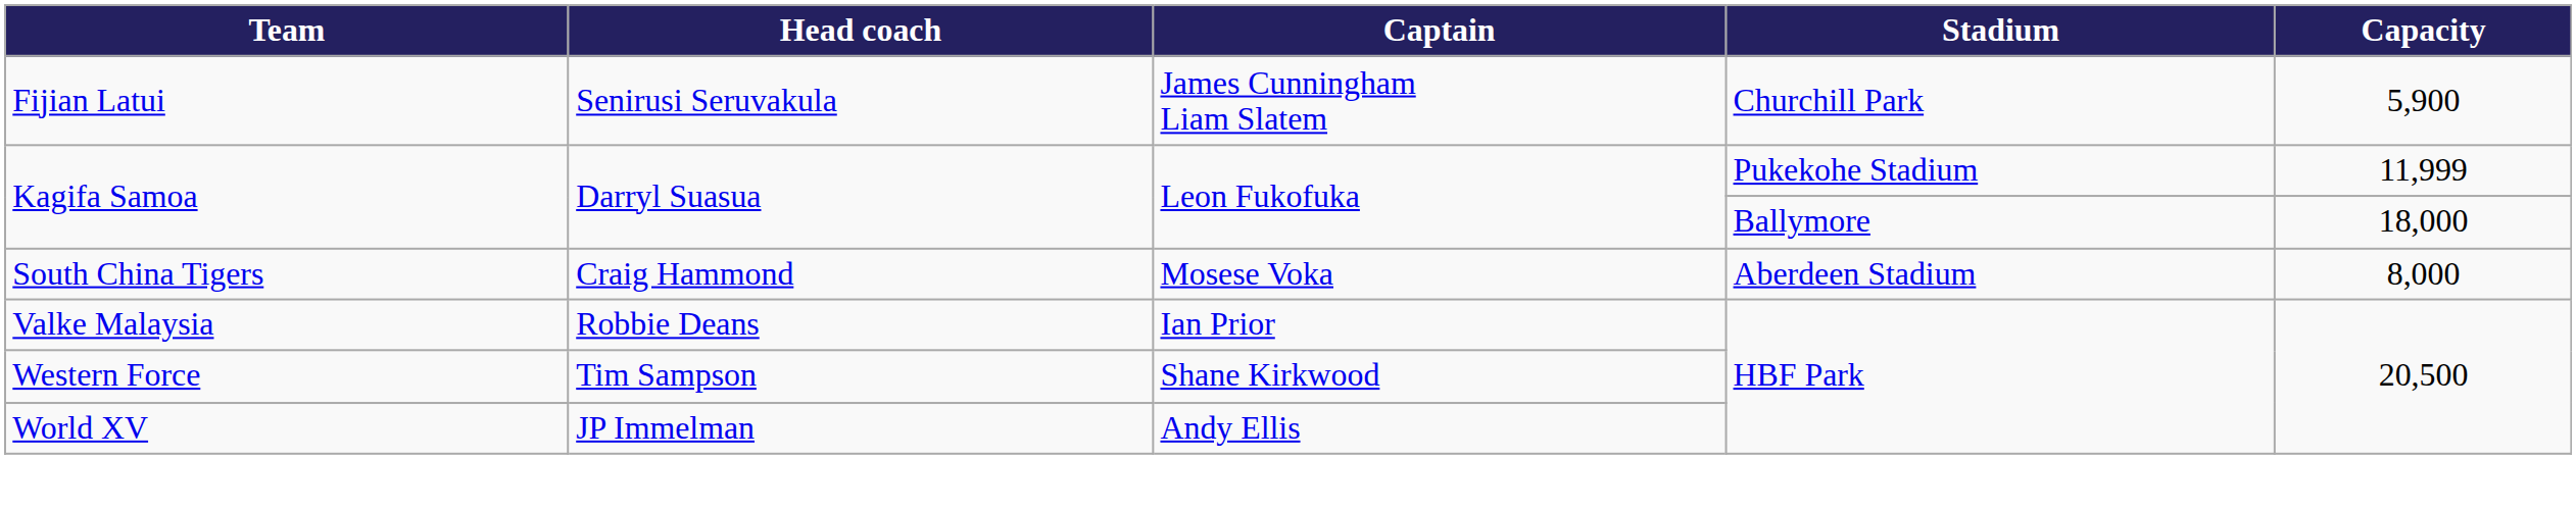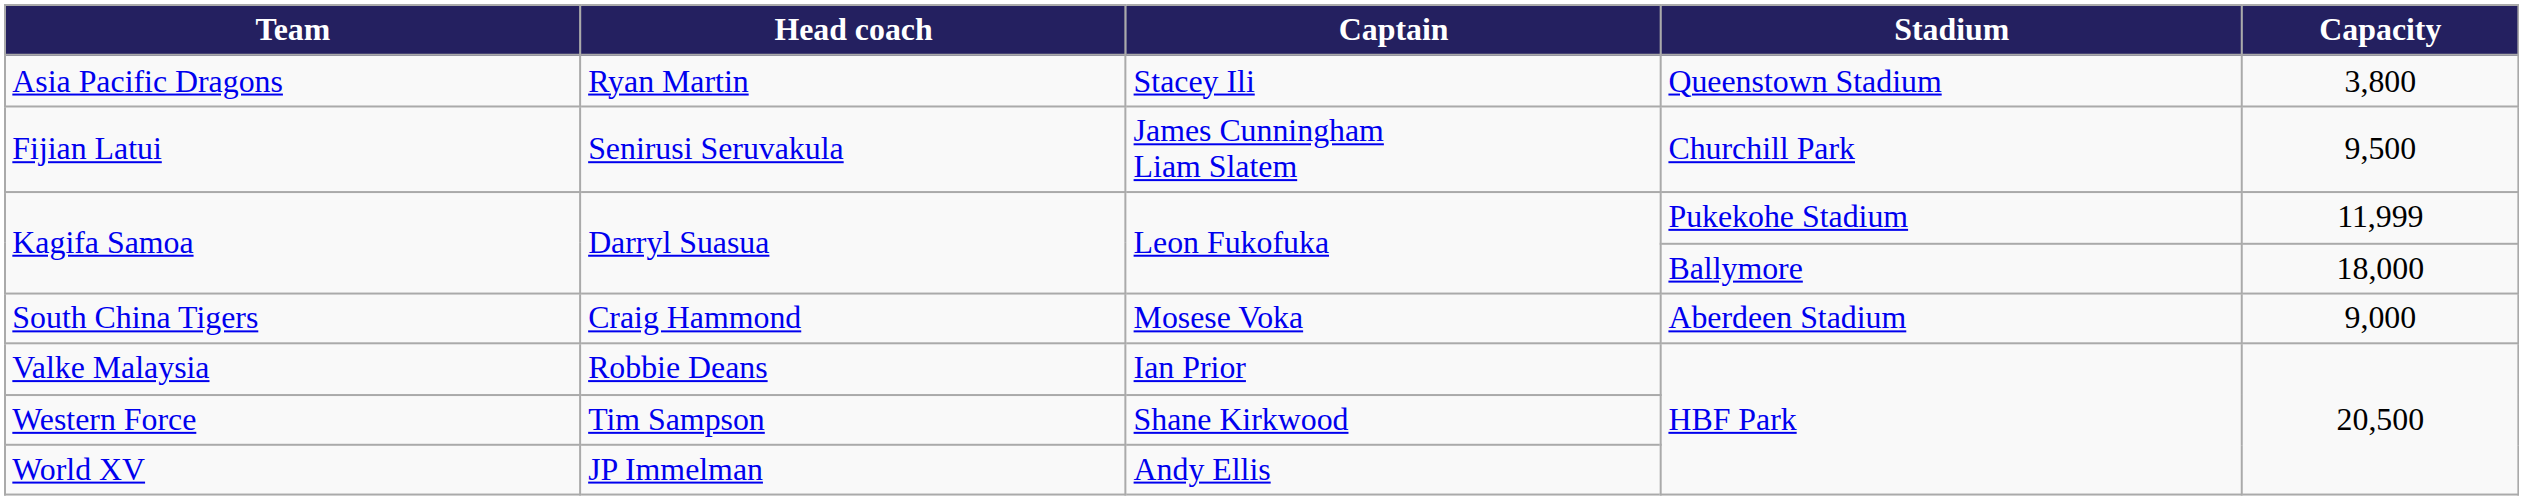+ row: Asia Pacific Dragons | Ryan Martin | Stacey Ili | Queenstown Stadium | 3,800
Fijian Latui | Capacity: 5,900 -> 9,500
South China Tigers | Capacity: 8,000 -> 9,000
